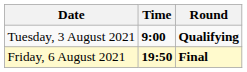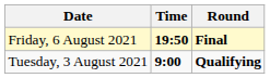rows swapped: Tuesday, 3 August 2021 <-> Friday, 6 August 2021
